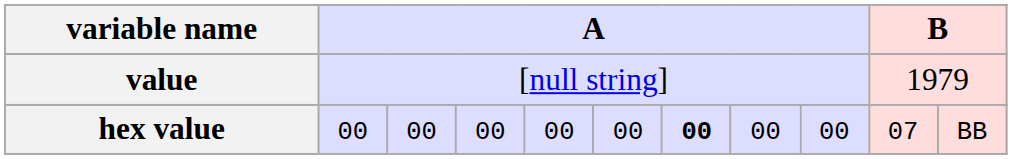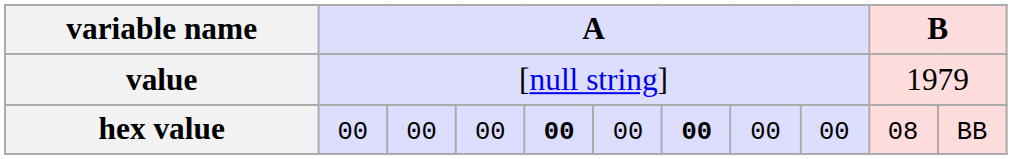hex value | column 5: normal -> bold
hex value | column 10: 07 -> 08
